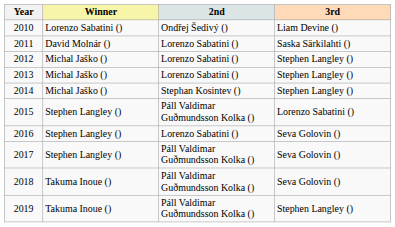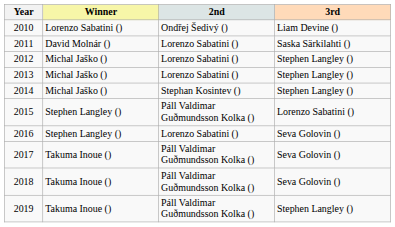2017 | Winner: Stephen Langley () -> Takuma Inoue ()
